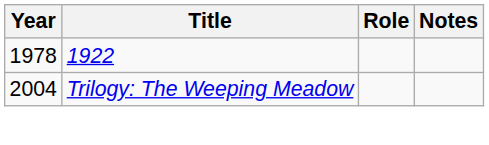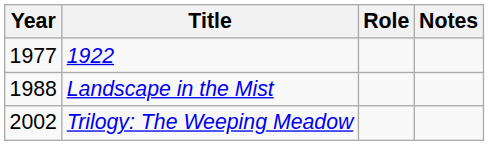1922 | Year: 1978 -> 1977
+ row: 1988 | Landscape in the Mist
Trilogy: The Weeping Meadow | Year: 2004 -> 2002
